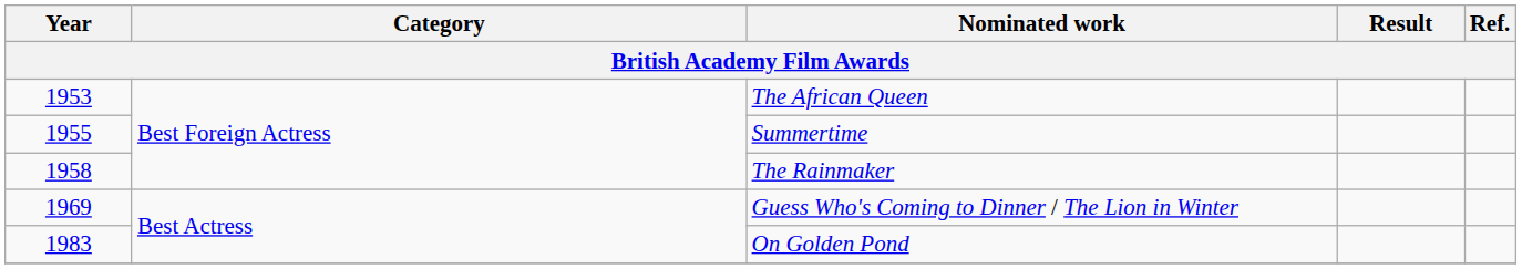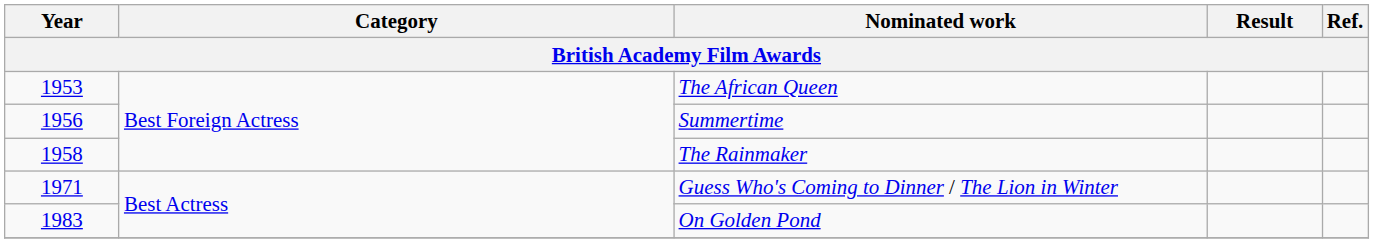Summertime | Year: 1955 -> 1956
Guess Who's Coming to Dinner / The Lion in Winter | Year: 1969 -> 1971
